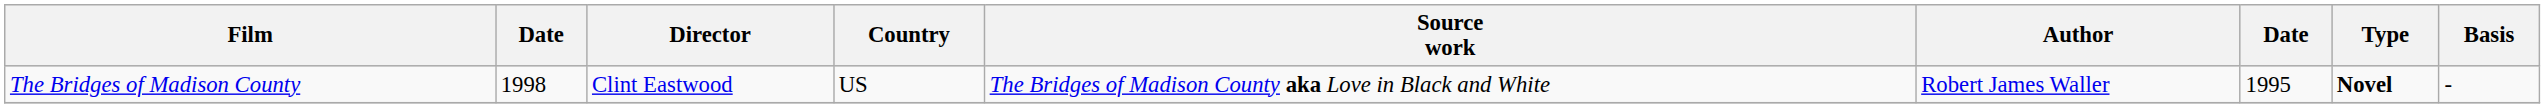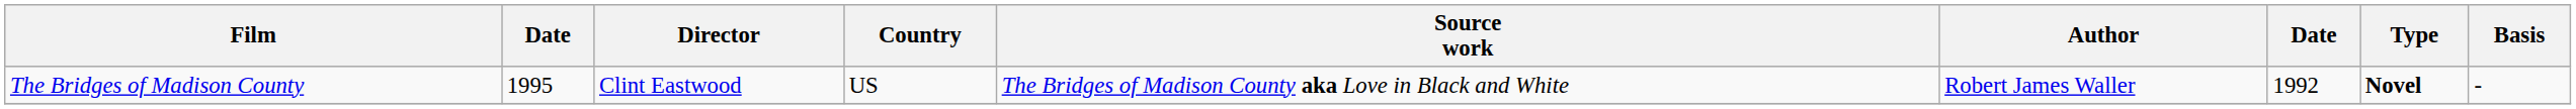The Bridges of Madison County | column 2: 1998 -> 1995
The Bridges of Madison County | column 7: 1995 -> 1992
